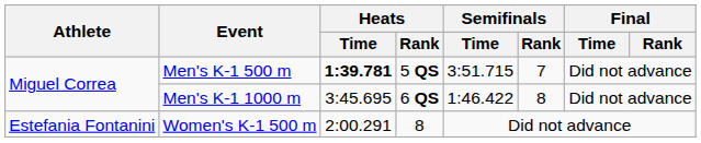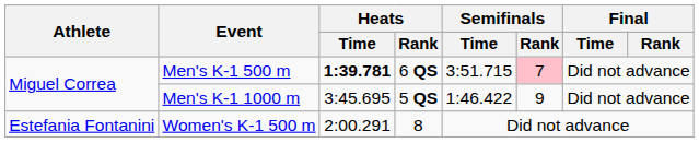Men's K-1 500 m | Heats / Rank: 5 QS -> 6 QS
Men's K-1 500 m | Semifinals / Rank: no background -> pink background
Men's K-1 1000 m | Heats / Rank: 6 QS -> 5 QS
Men's K-1 1000 m | Semifinals / Rank: 8 -> 9
